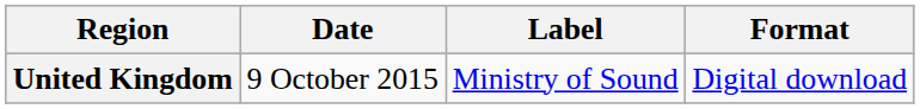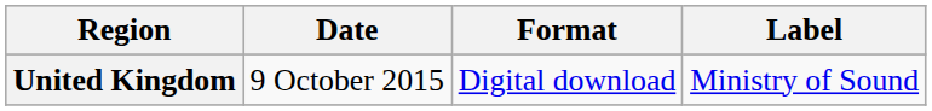columns swapped: Format <-> Label
